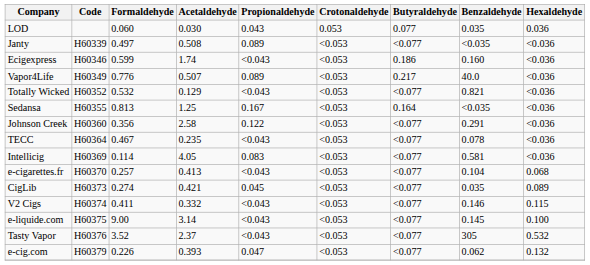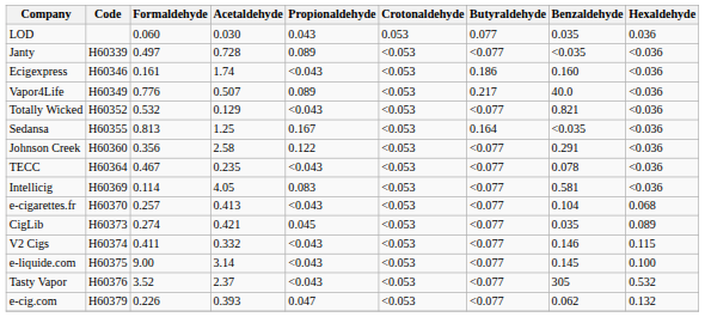Janty | Acetaldehyde: 0.508 -> 0.728
Ecigexpress | Formaldehyde: 0.599 -> 0.161
